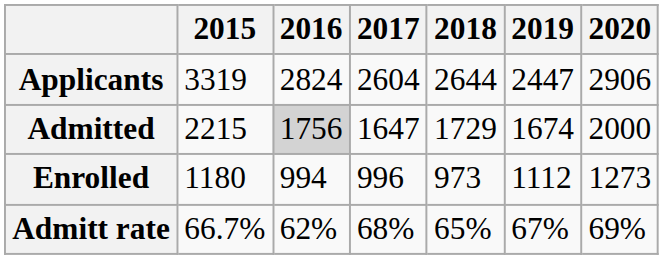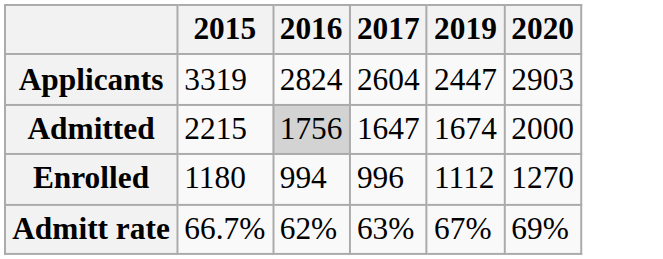- column: 2018 | 2644 | 1729 | 973 | 65%
Applicants | 2020: 2906 -> 2903
Enrolled | 2020: 1273 -> 1270
Admitt rate | 2017: 68% -> 63%
